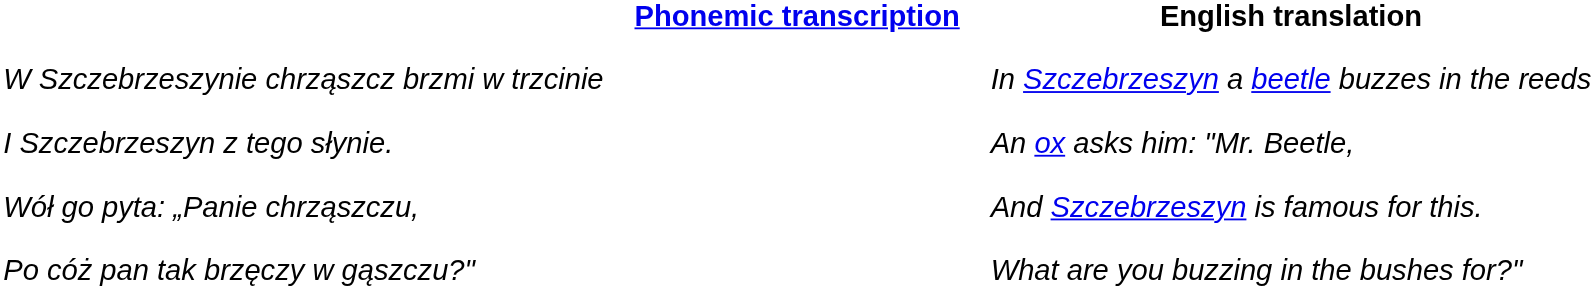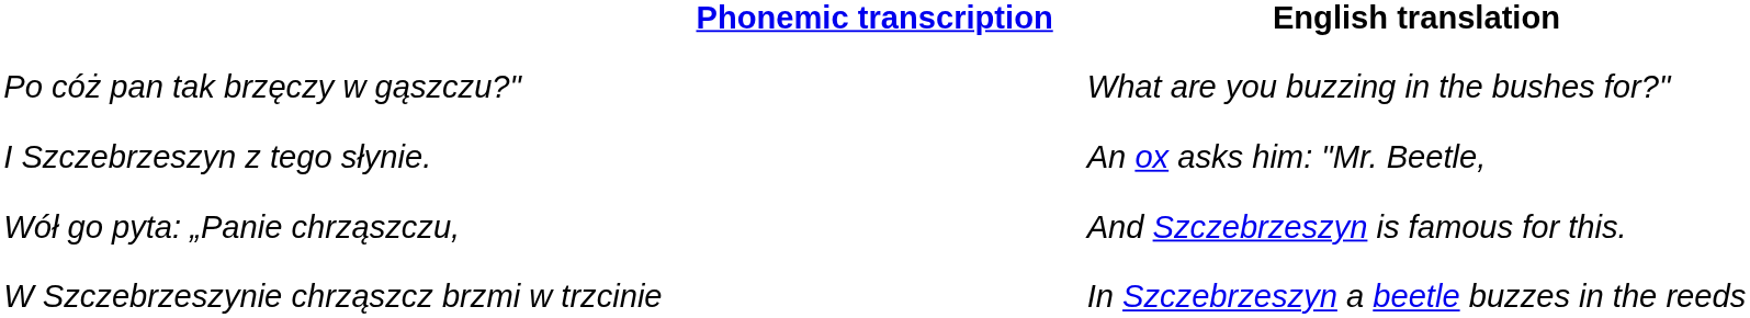rows swapped: W Szczebrzeszynie chrząszcz brzmi w trzcinie <-> Po cóż pan tak brzęczy w gąszczu?"
